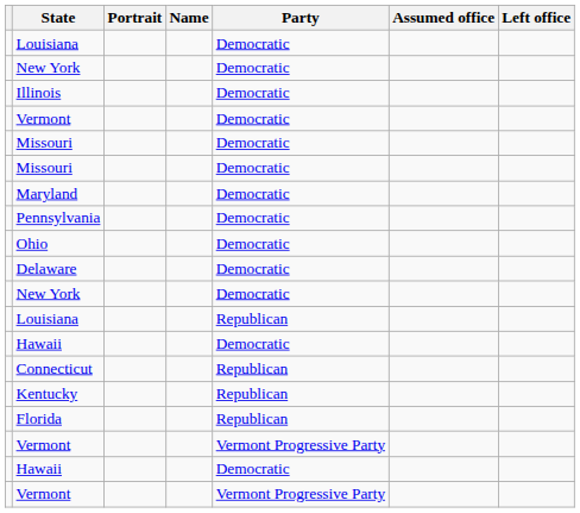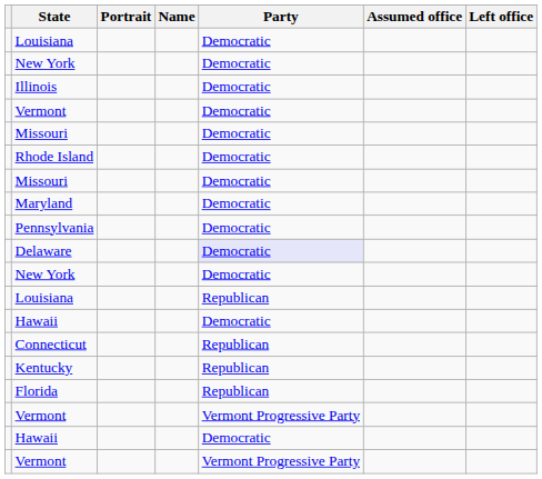+ row: Rhode Island | Democratic
- row: Ohio | Democratic
Delaware | Party: no background -> lavender background
